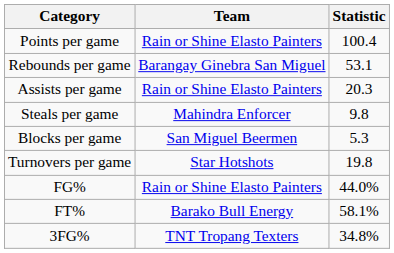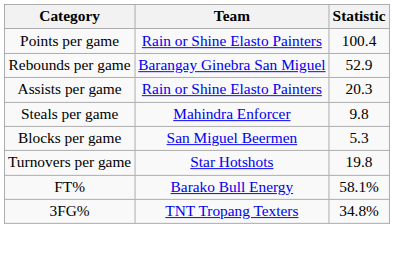Rebounds per game | Statistic: 53.1 -> 52.9
- row: FG% | Rain or Shine Elasto Painters | 44.0%
